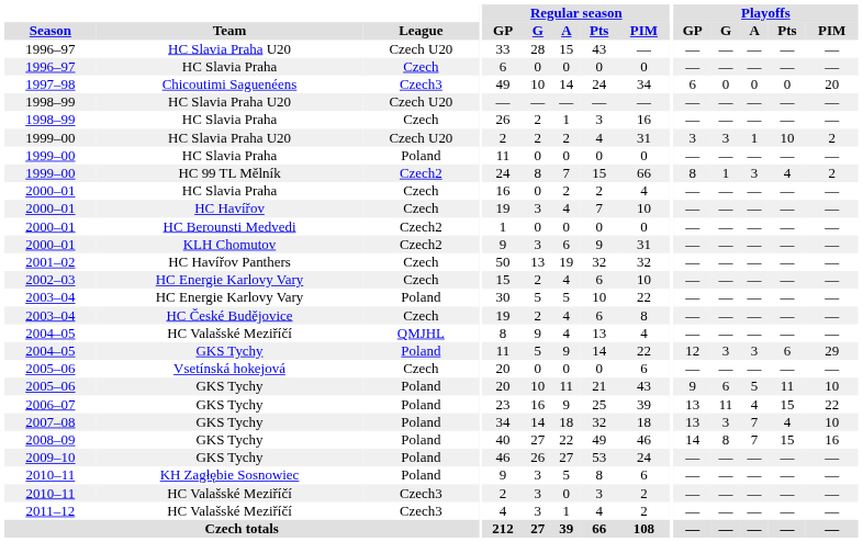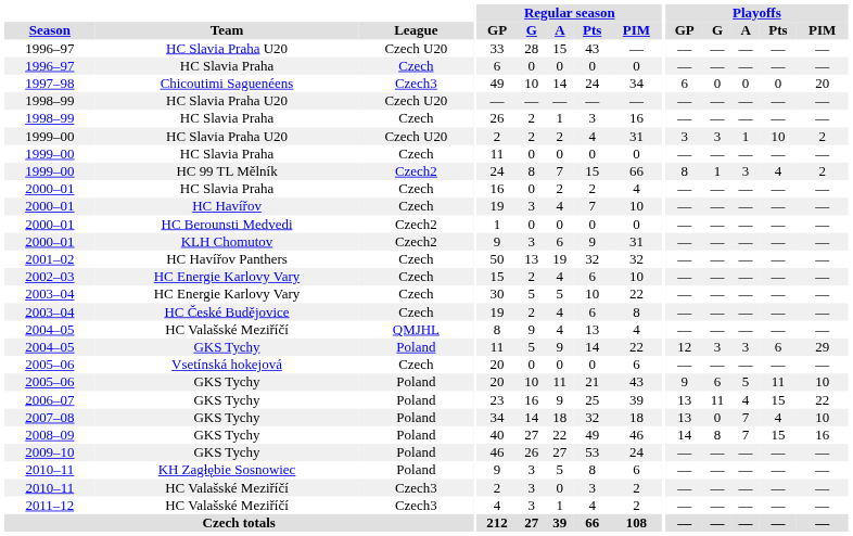1999–00 / HC Slavia Praha | League: Poland -> Czech
2003–04 / HC Energie Karlovy Vary | League: Poland -> Czech
2007–08 | Playoffs / G: 3 -> 0
